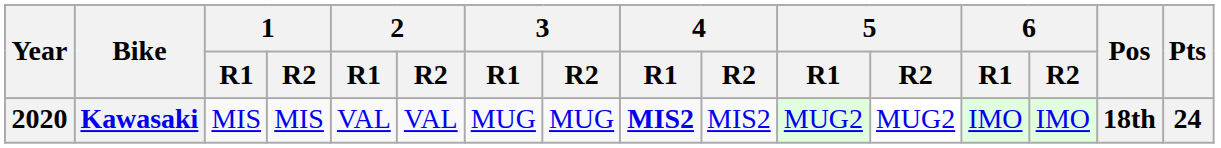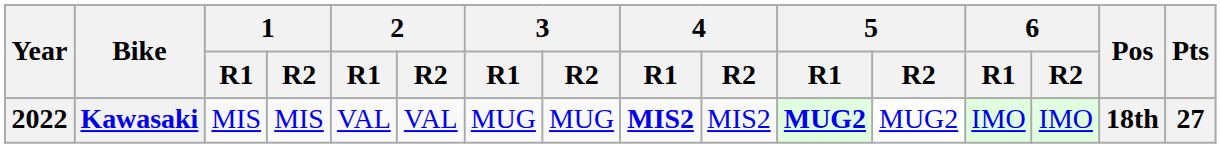Kawasaki | Year: 2020 -> 2022
Kawasaki | 5 / R1: normal -> bold
Kawasaki | Pts: 24 -> 27
